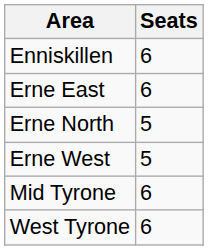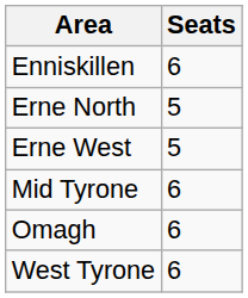- row: Erne East | 6
+ row: Omagh | 6
